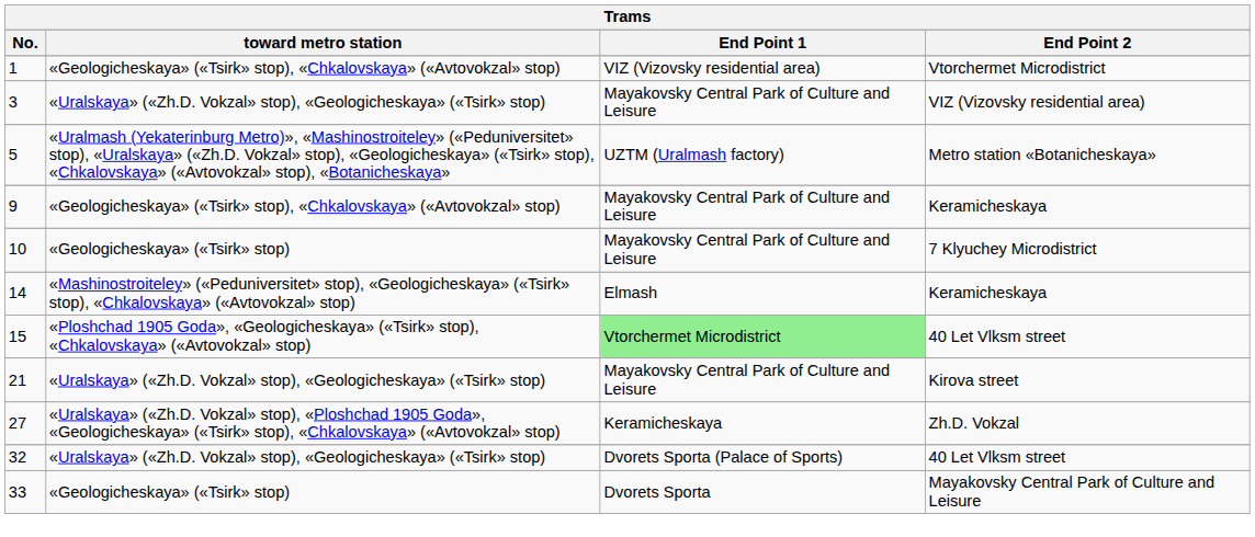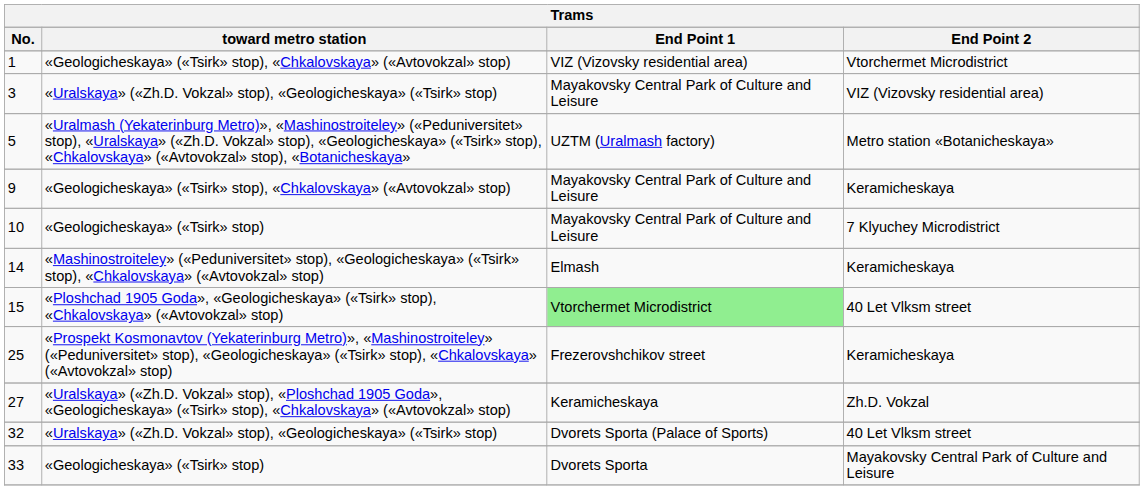- row: 21 | «Uralskaya» («Zh.D. Vokzal» stop), «Geologicheskaya» («Tsirk» stop) | Mayakovsky Central Park of Culture and Leisure | Kirova street
+ row: 25 | «Prospekt Kosmonavtov (Yekaterinburg Metro)», «Mashinostroiteley» («Peduniversitet» stop), «Geologicheskaya» («Tsirk» stop), «Chkalovskaya» («Avtovokzal» stop) | Frezerovshchikov street | Keramicheskaya
